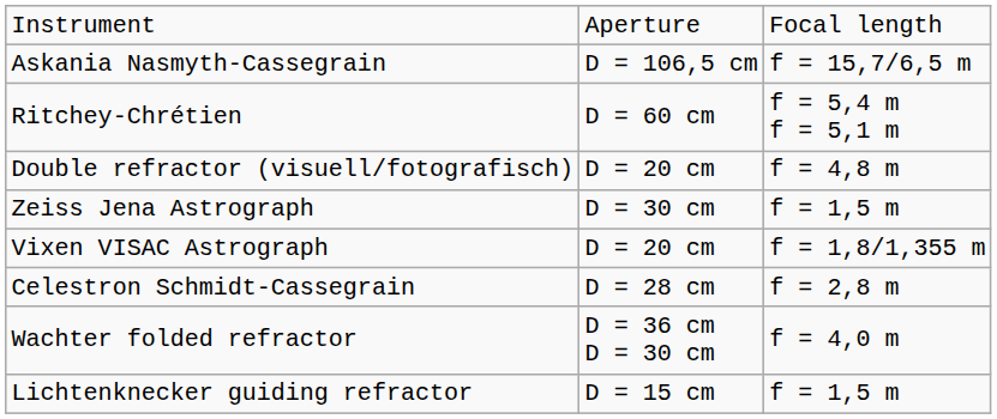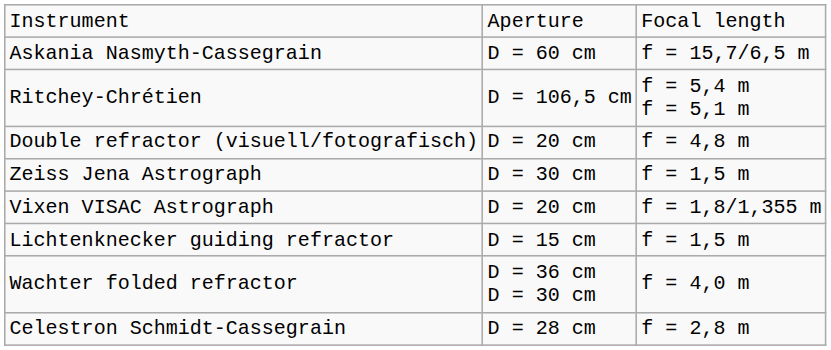Askania Nasmyth-Cassegrain | column 2: D = 106,5 cm -> D = 60 cm
Ritchey-Chrétien | column 2: D = 60 cm -> D = 106,5 cm
rows swapped: Celestron Schmidt-Cassegrain <-> Lichtenknecker guiding refractor
